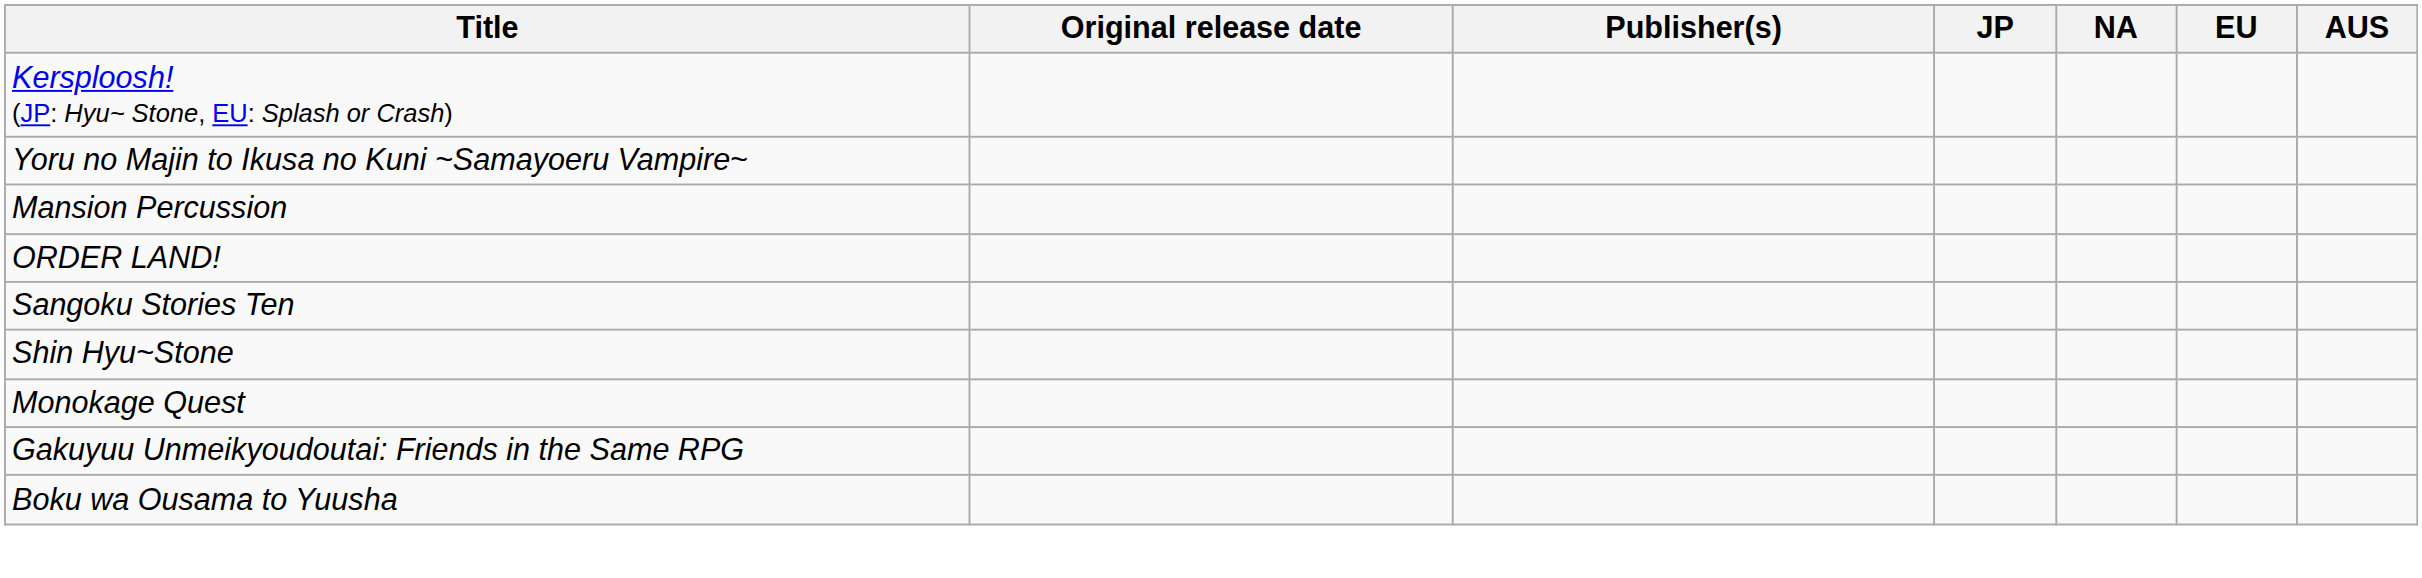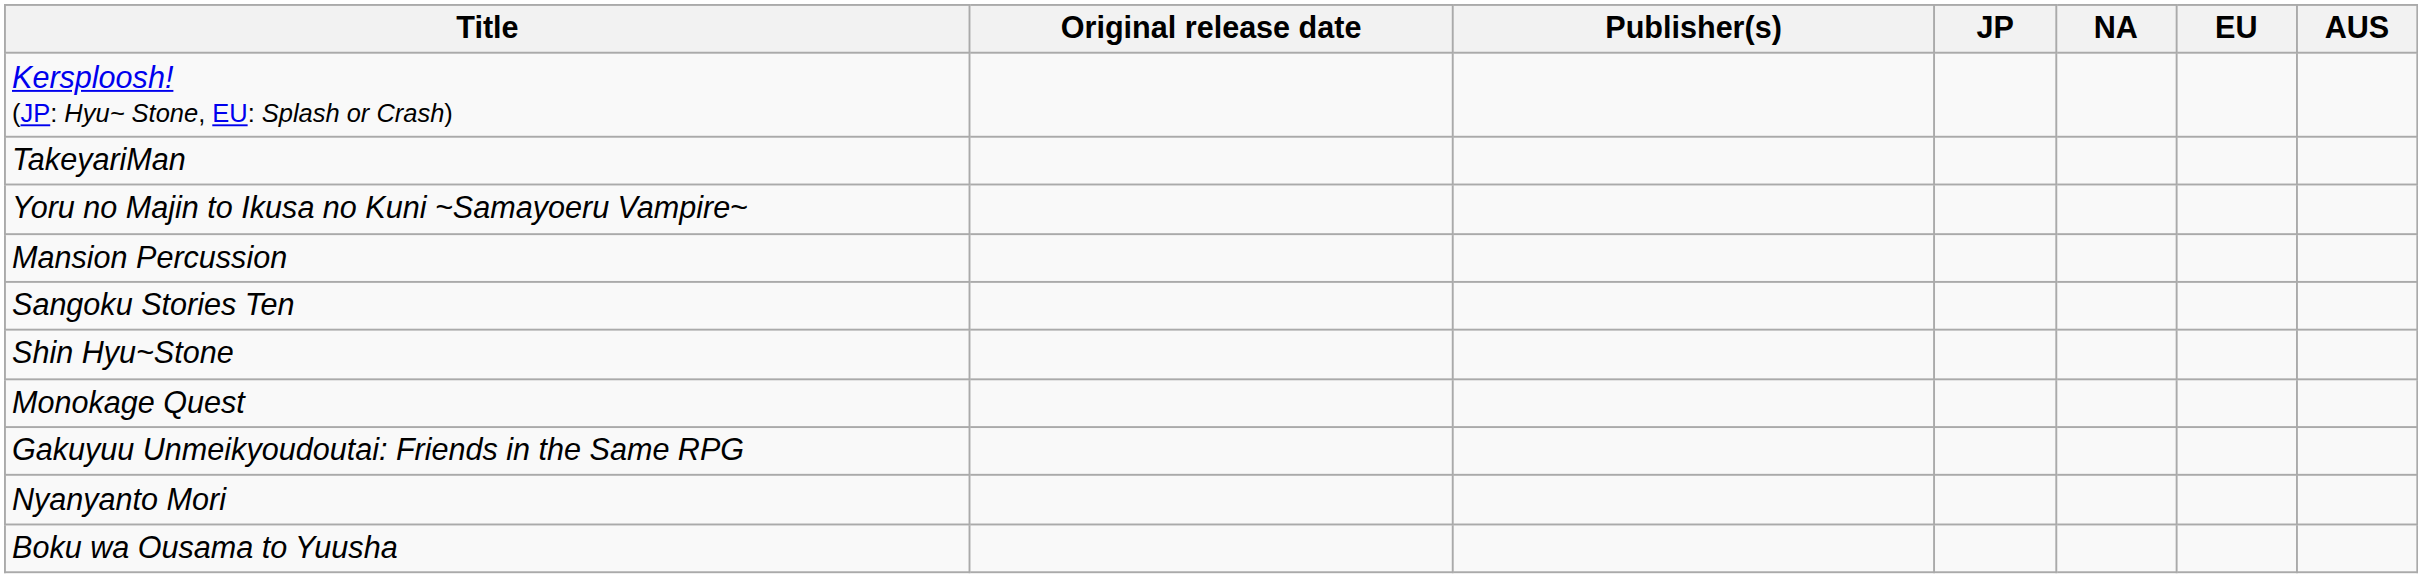+ row: TakeyariMan
- row: ORDER LAND!
+ row: Nyanyanto Mori
